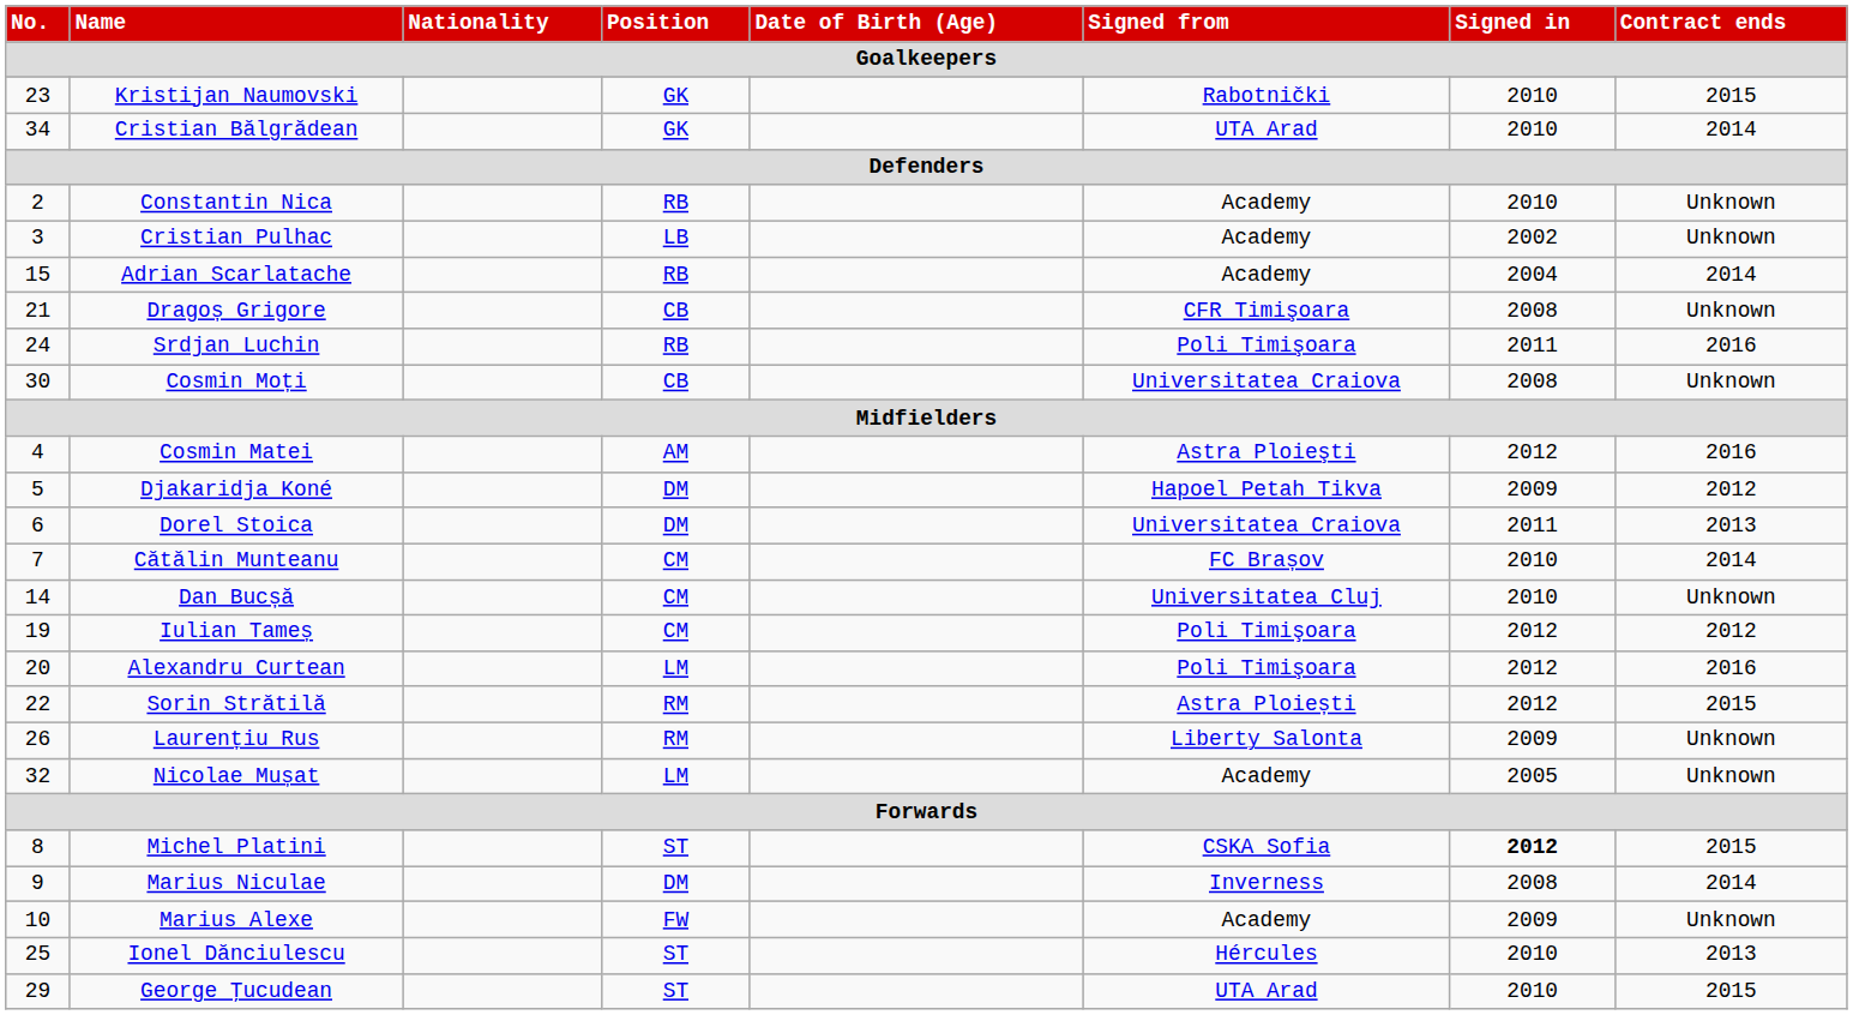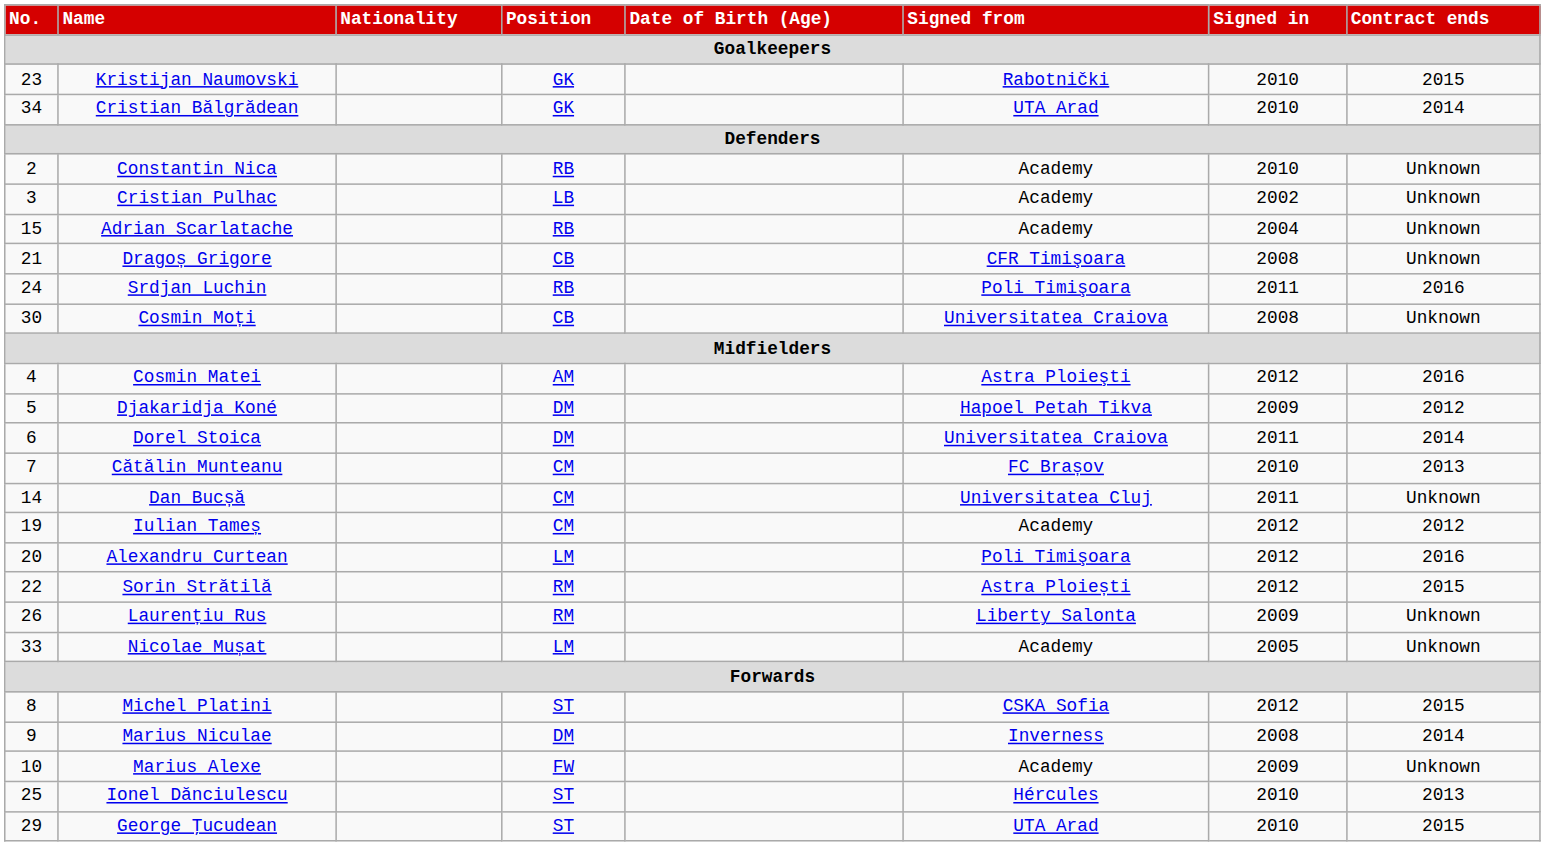Adrian Scarlatache | Contract ends: 2014 -> Unknown
Dorel Stoica | Contract ends: 2013 -> 2014
Cătălin Munteanu | Contract ends: 2014 -> 2013
Dan Bucșă | Signed in: 2010 -> 2011
Iulian Tameș | Signed from: Poli Timişoara -> Academy
Nicolae Mușat | No.: 32 -> 33
Michel Platini | Signed in: bold -> normal
